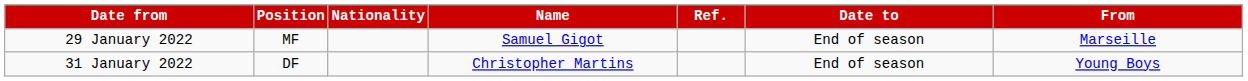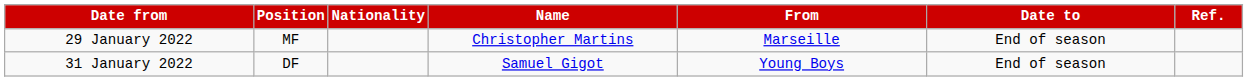columns swapped: From <-> Ref.
29 January 2022 | Name: Samuel Gigot -> Christopher Martins
31 January 2022 | Name: Christopher Martins -> Samuel Gigot
